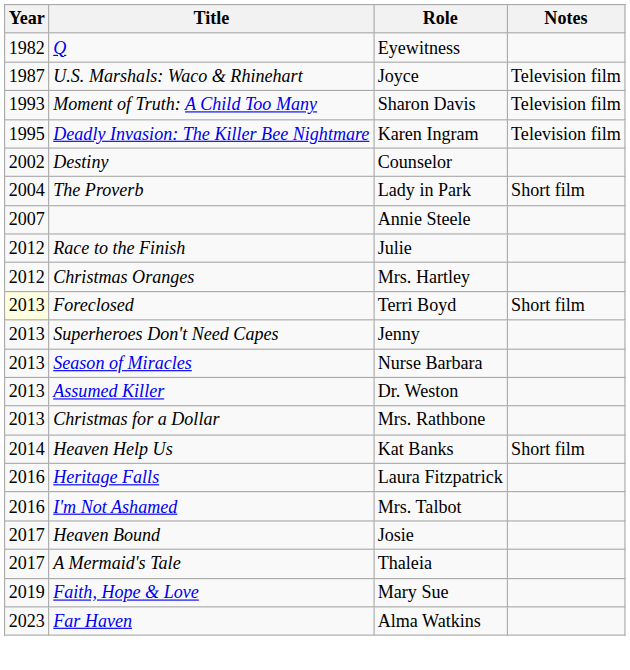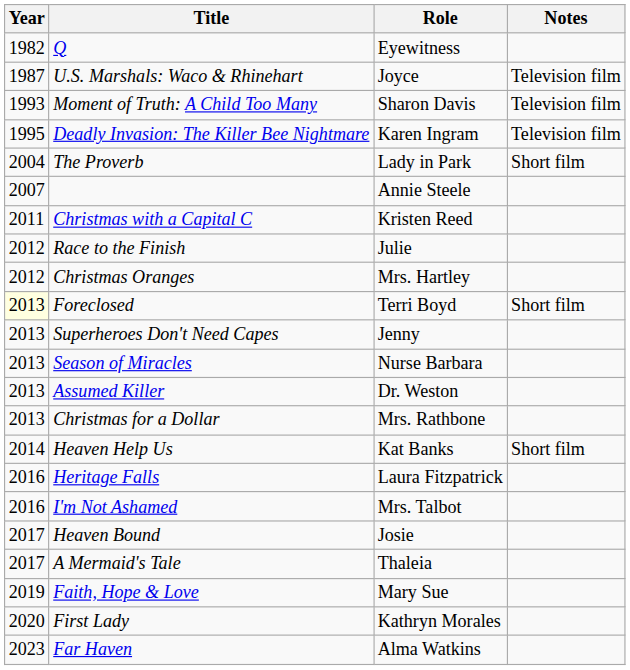- row: 2002 | Destiny | Counselor
+ row: 2011 | Christmas with a Capital C | Kristen Reed
+ row: 2020 | First Lady | Kathryn Morales
